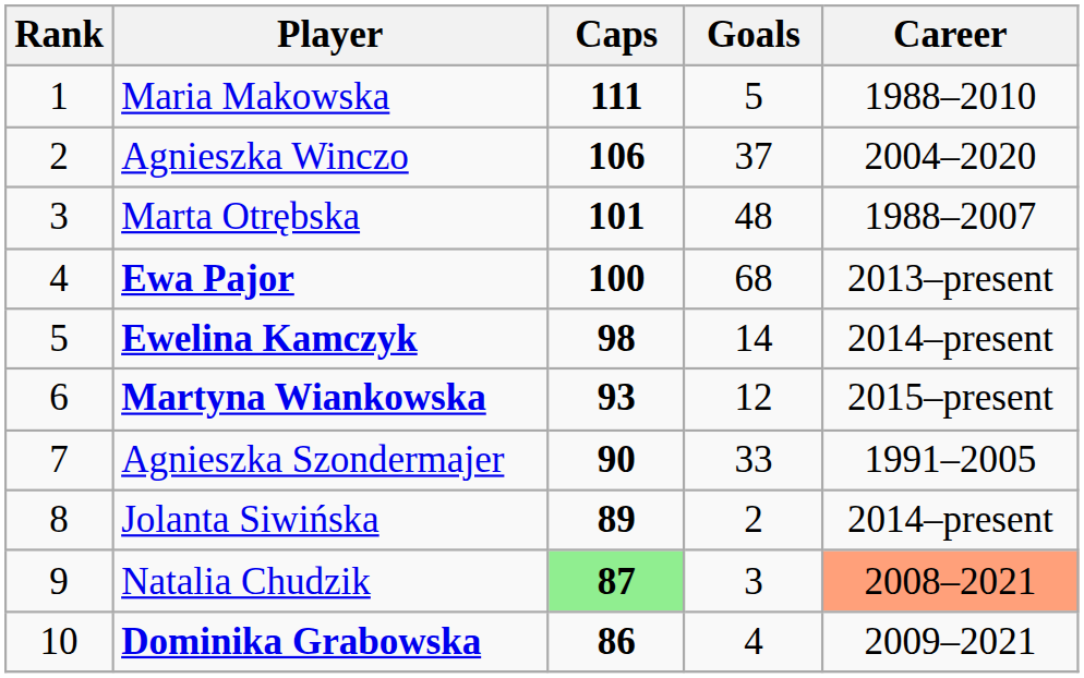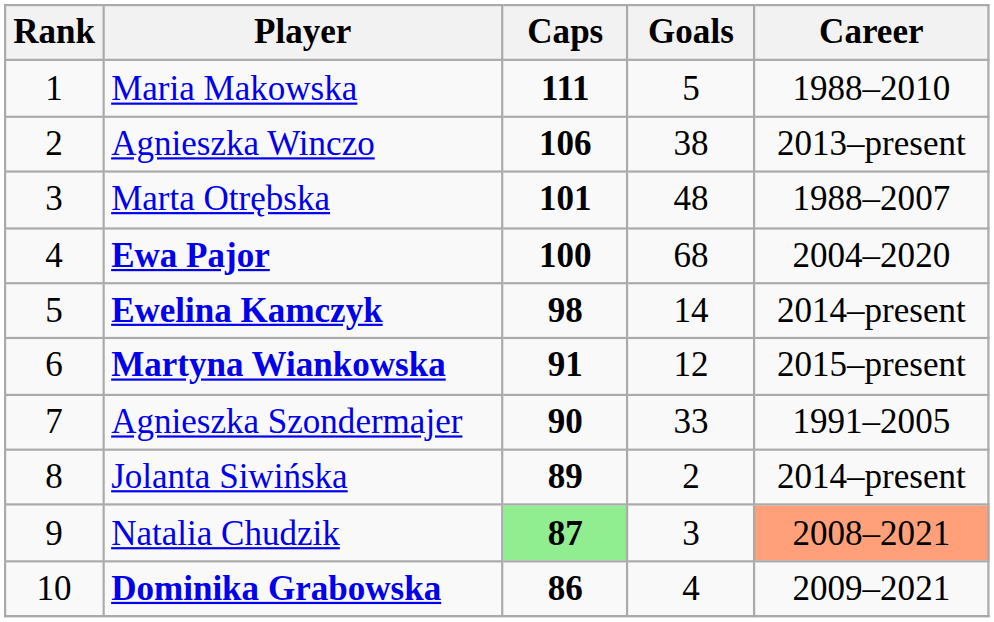Agnieszka Winczo | Goals: 37 -> 38
Agnieszka Winczo | Career: 2004–2020 -> 2013–present
Ewa Pajor | Career: 2013–present -> 2004–2020
Martyna Wiankowska | Caps: 93 -> 91
